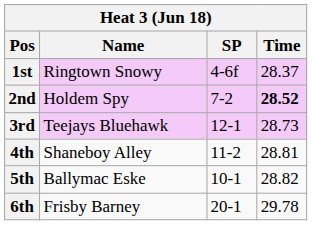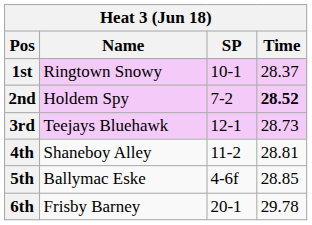1st | SP: 4-6f -> 10-1
5th | SP: 10-1 -> 4-6f
5th | Time: 28.82 -> 28.85
